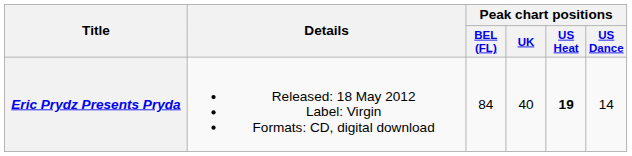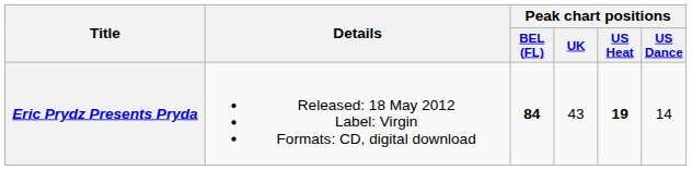Eric Prydz Presents Pryda | Peak chart positions / BEL (FL): normal -> bold
Eric Prydz Presents Pryda | Peak chart positions / UK: 40 -> 43
